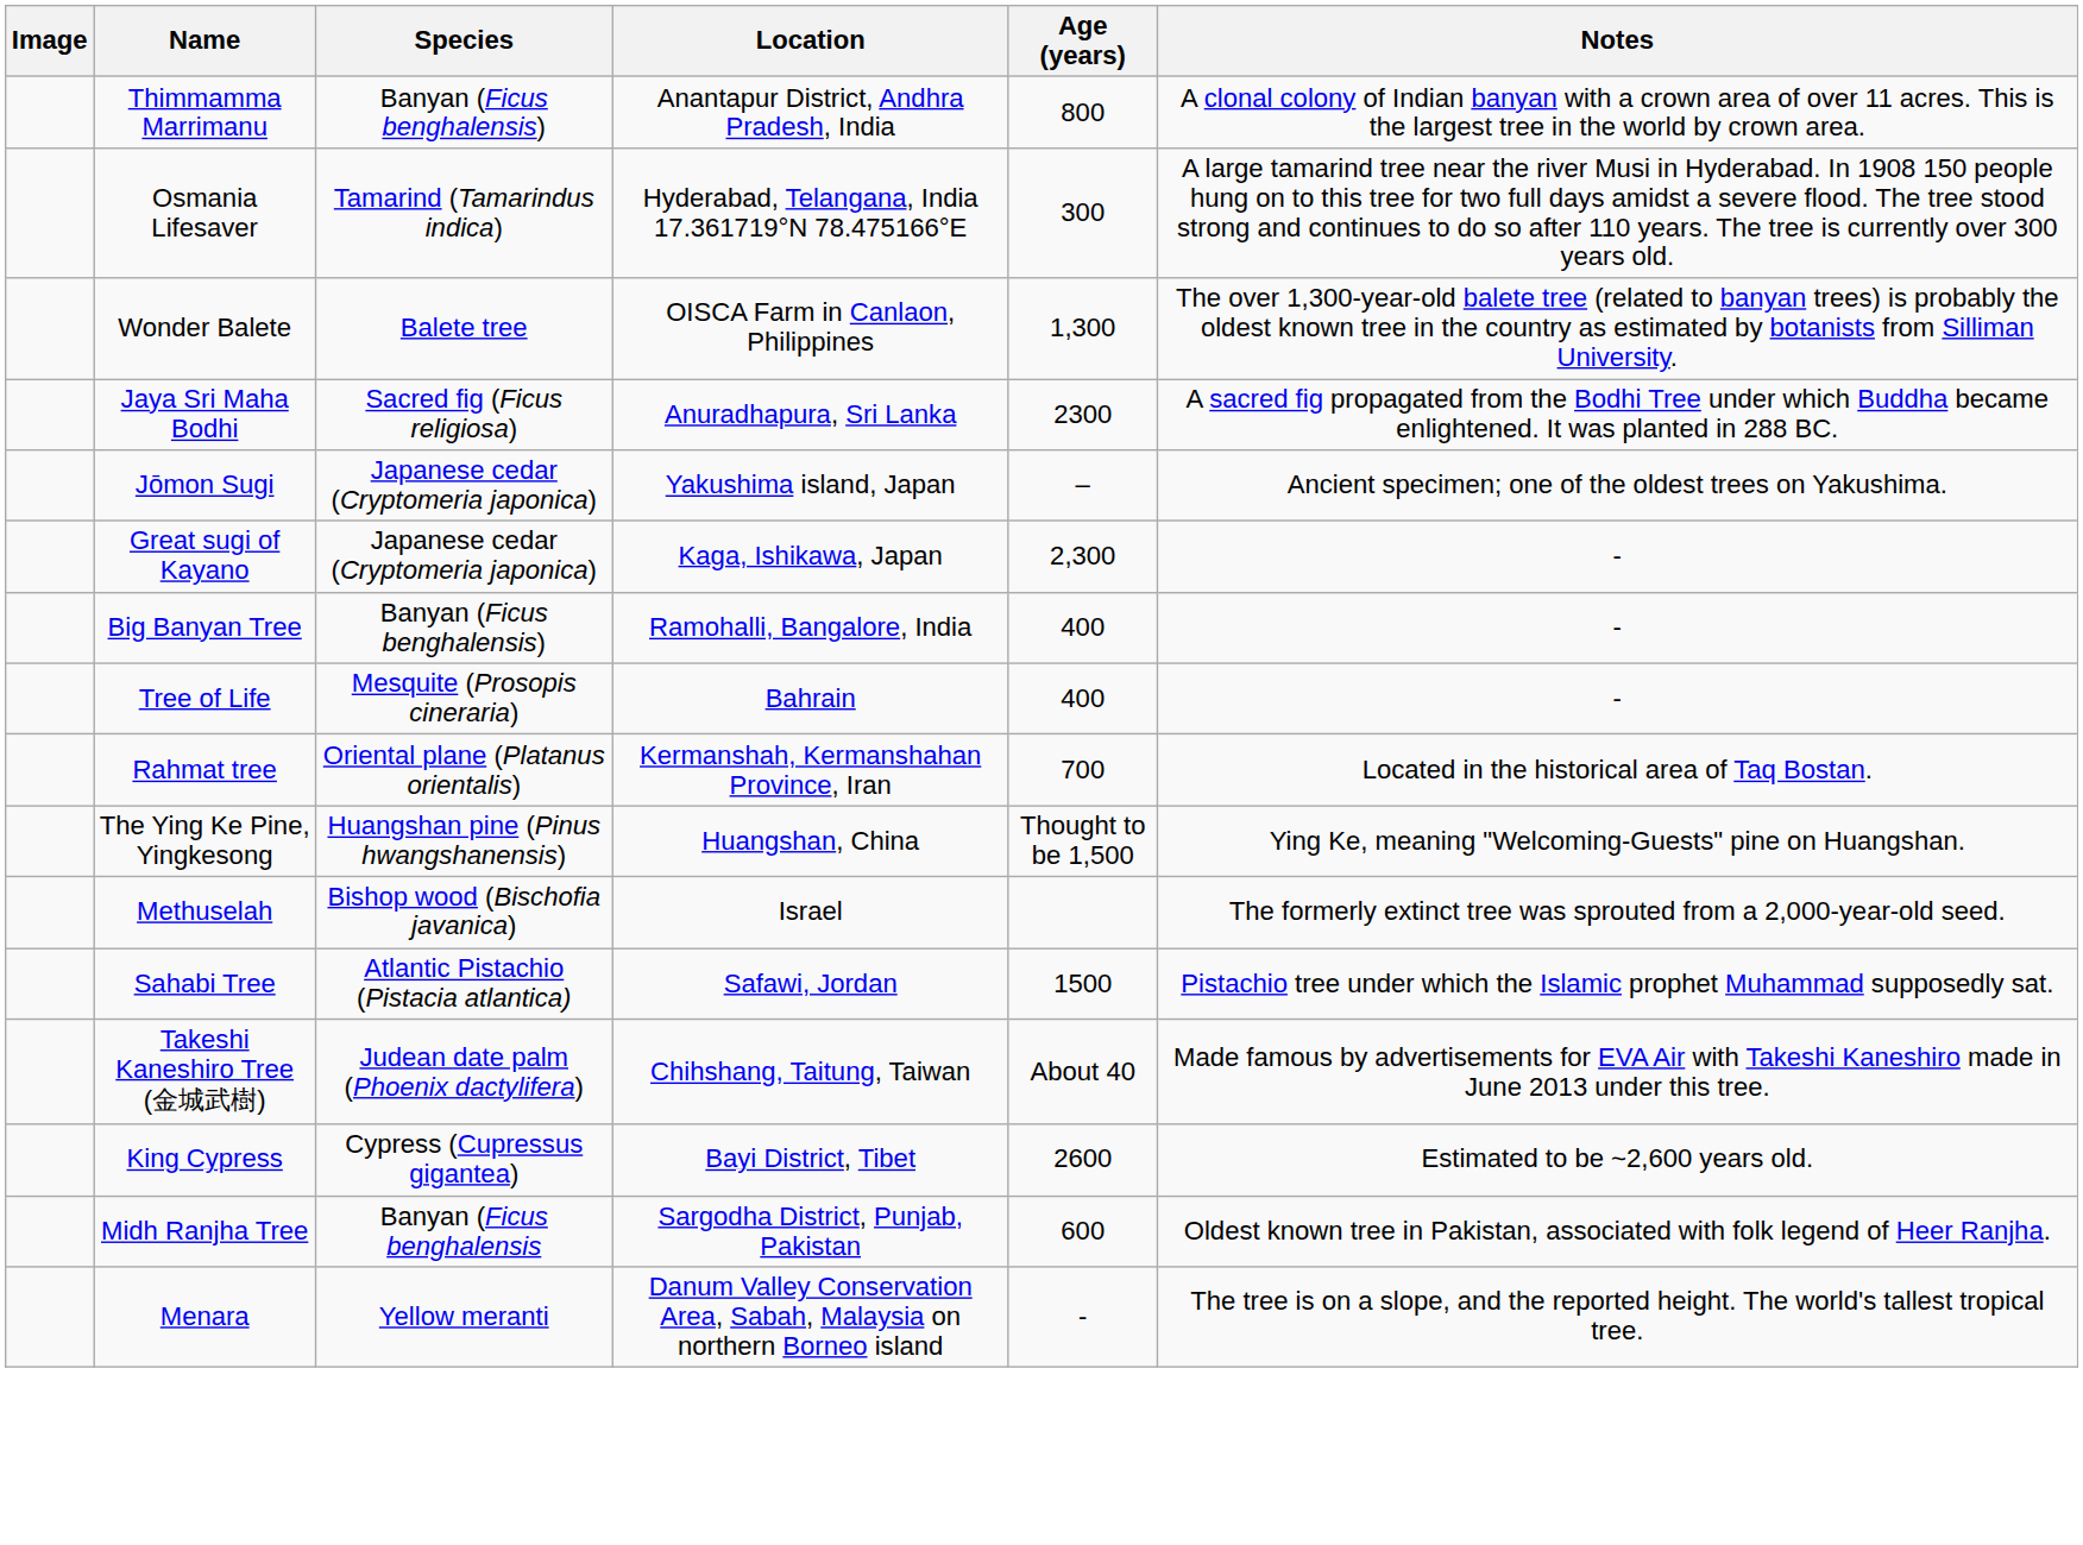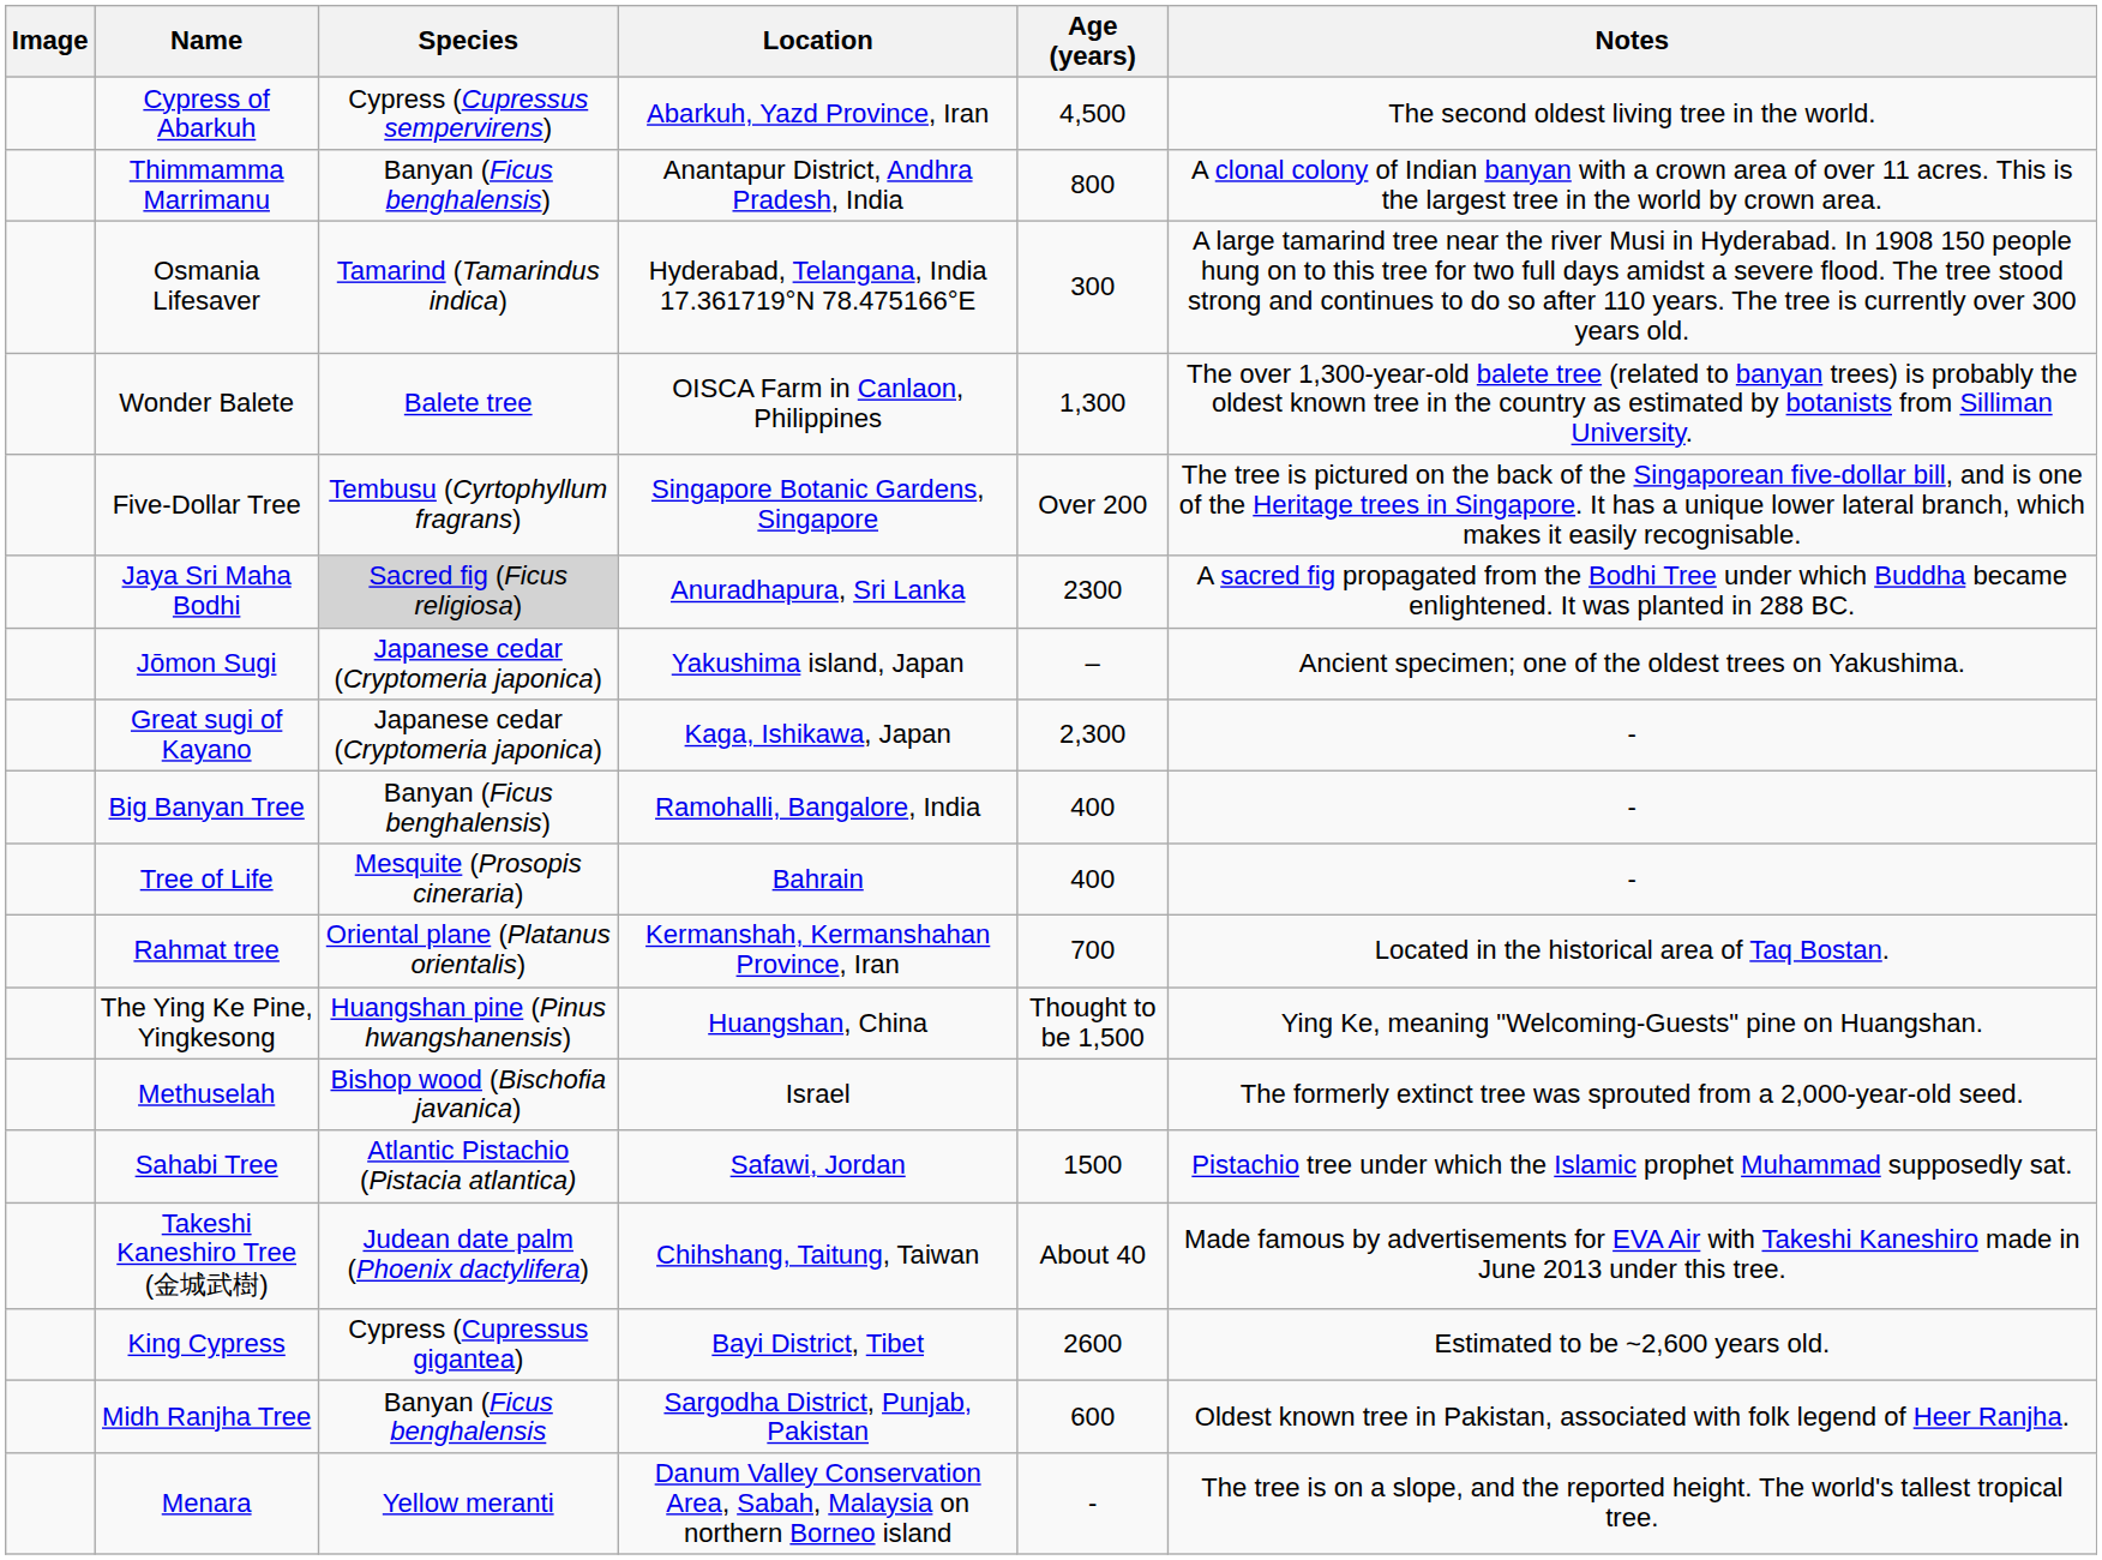+ row: Cypress of Abarkuh | Cypress (Cupressus sempervirens) | Abarkuh, Yazd Province, Iran | 4,500 | The second oldest living tree in the world.
+ row: Five-Dollar Tree | Tembusu (Cyrtophyllum fragrans) | Singapore Botanic Gardens, Singapore | Over 200 | The tree is pictured on the back of the Singaporean five-dollar bill, and is one of the Heritage trees in Singapore. It has a unique lower lateral branch, which makes it easily recognisable.
Jaya Sri Maha Bodhi | Species: no background -> lightgrey background
